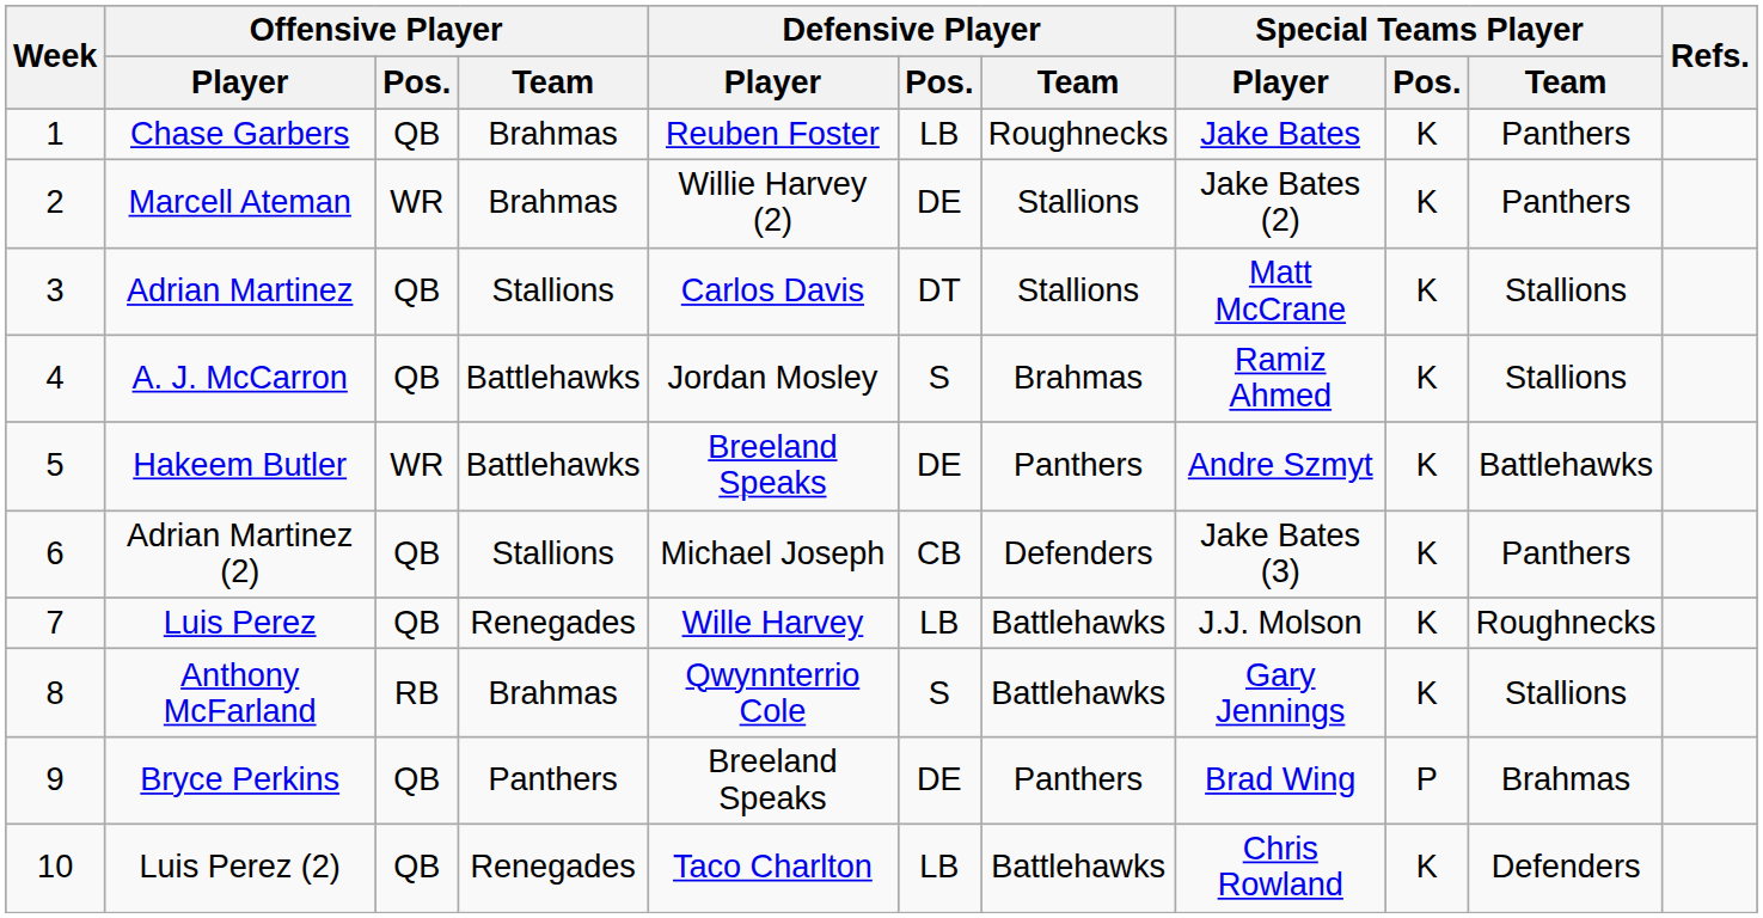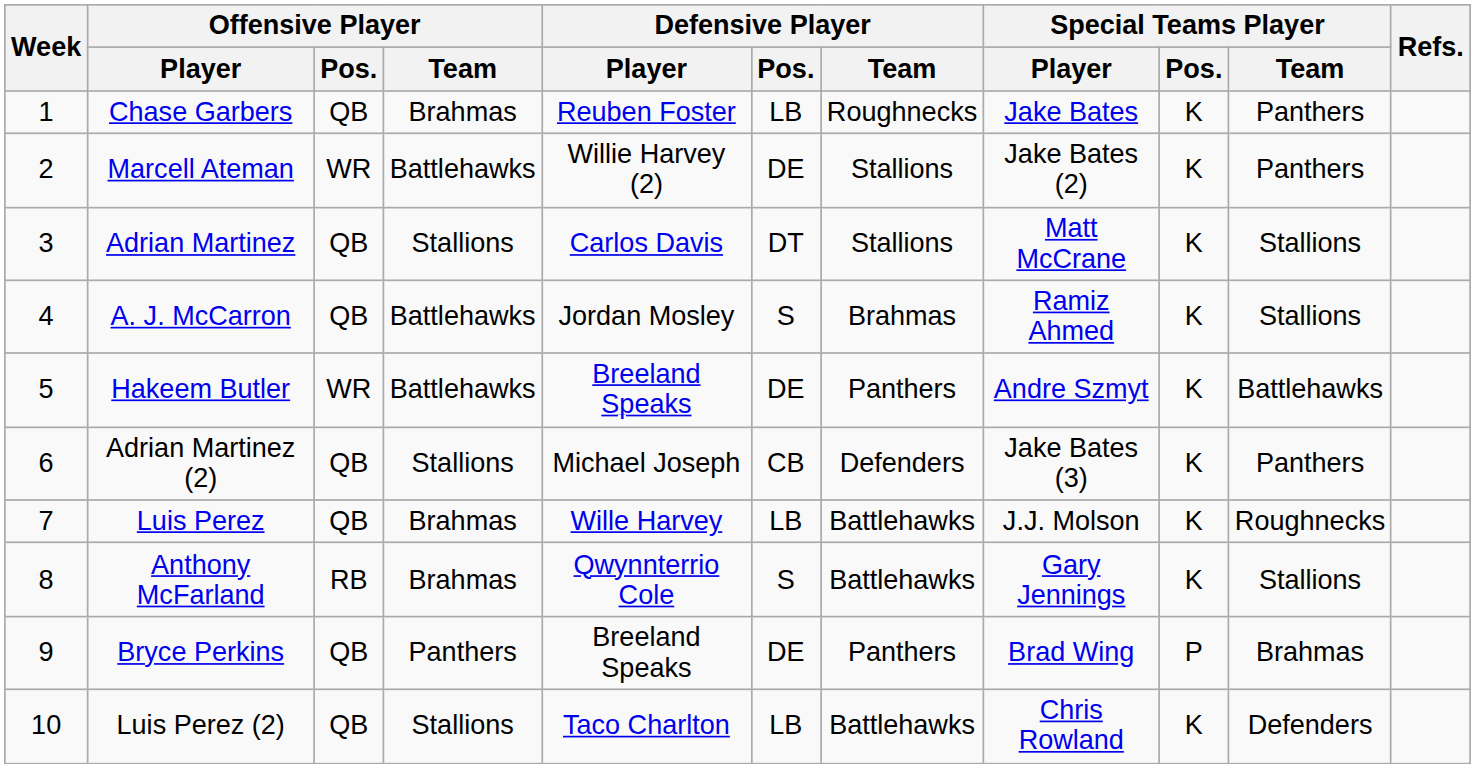Marcell Ateman | Offensive Player / Team: Brahmas -> Battlehawks
Luis Perez | Offensive Player / Team: Renegades -> Brahmas
Luis Perez (2) | Offensive Player / Team: Renegades -> Stallions
